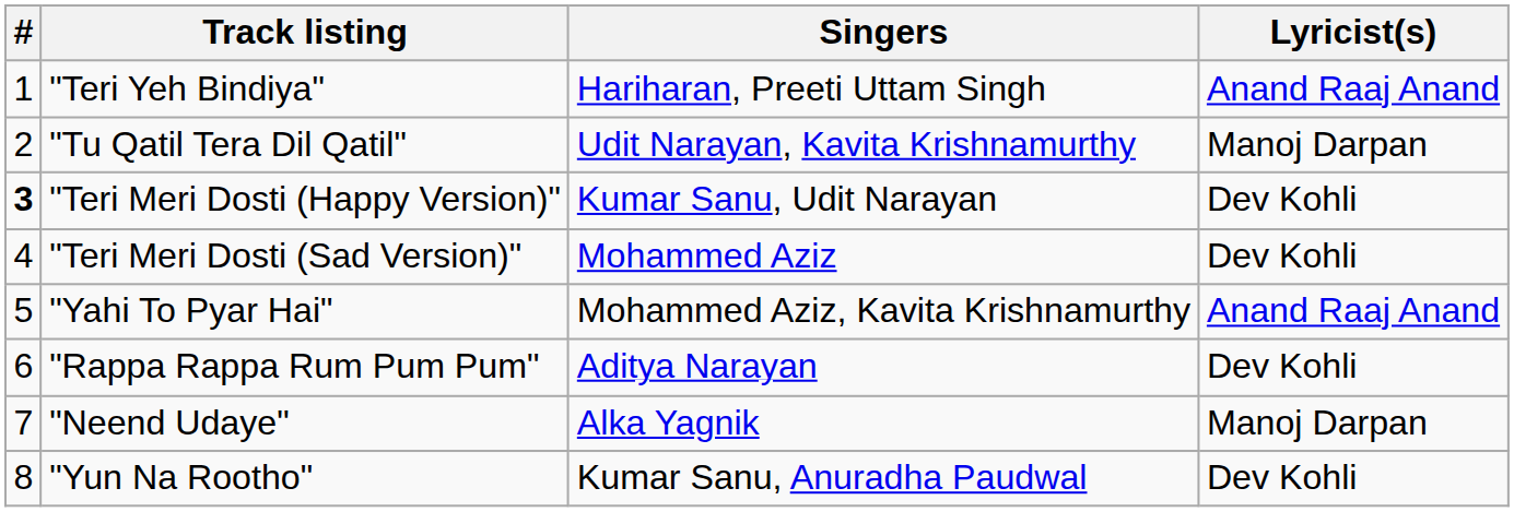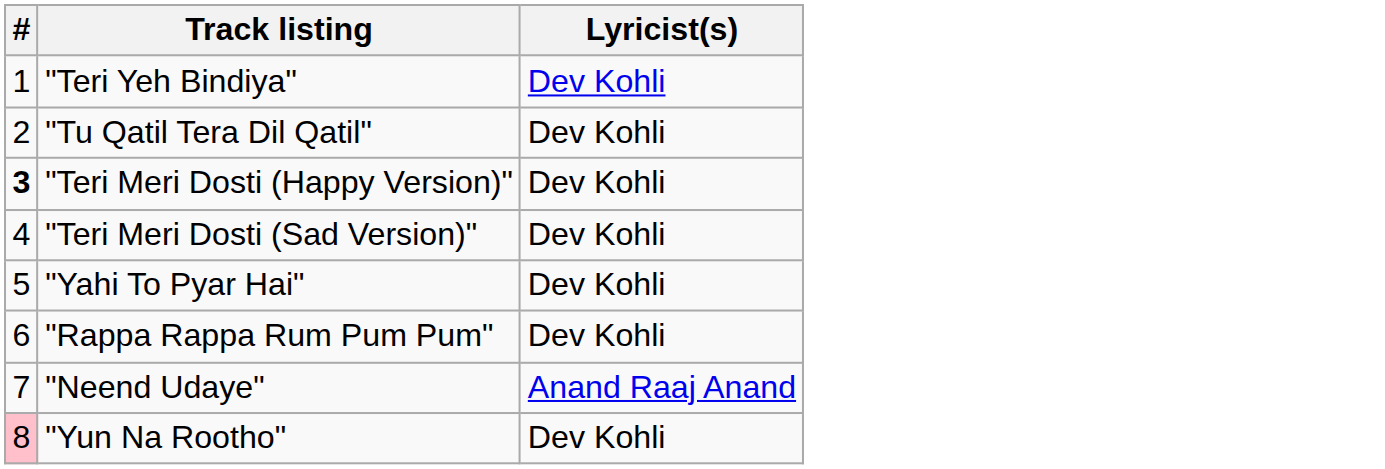- column: Singers | Hariharan, Preeti Uttam Singh | Udit Narayan, Kavita Krishnamurthy | Kumar Sanu, Udit Narayan | Mohammed Aziz | Mohammed Aziz, Kavita Krishnamurthy | Aditya Narayan | Alka Yagnik | Kumar Sanu, Anuradha Paudwal
"Teri Yeh Bindiya" | Lyricist(s): Anand Raaj Anand -> Dev Kohli
"Tu Qatil Tera Dil Qatil" | Lyricist(s): Manoj Darpan -> Dev Kohli
"Yahi To Pyar Hai" | Lyricist(s): Anand Raaj Anand -> Dev Kohli
"Neend Udaye" | Lyricist(s): Manoj Darpan -> Anand Raaj Anand
"Yun Na Rootho" | #: no background -> pink background
